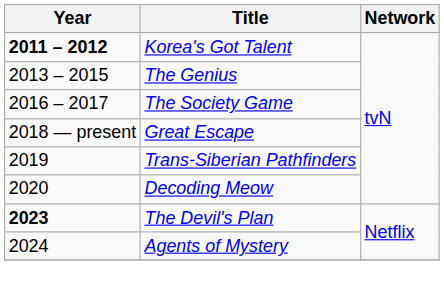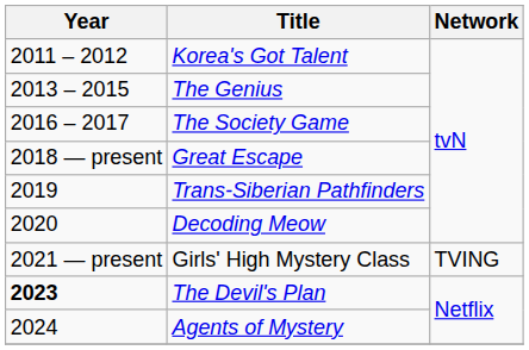Korea's Got Talent | Year: bold -> normal
+ row: 2021 — present | Girls' High Mystery Class | TVING
